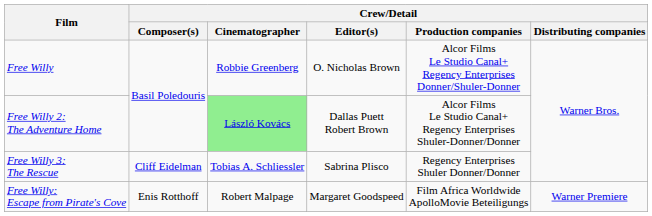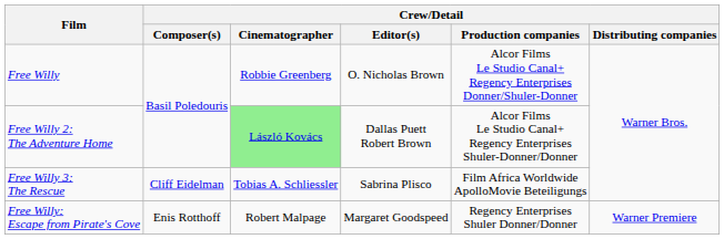Free Willy 3: The Rescue | Crew/Detail / Production companies: Regency Enterprises Shuler Donner/Donner -> Film Africa Worldwide ApolloMovie Beteiligungs
Free Willy: Escape from Pirate's Cove | Crew/Detail / Production companies: Film Africa Worldwide ApolloMovie Beteiligungs -> Regency Enterprises Shuler Donner/Donner
